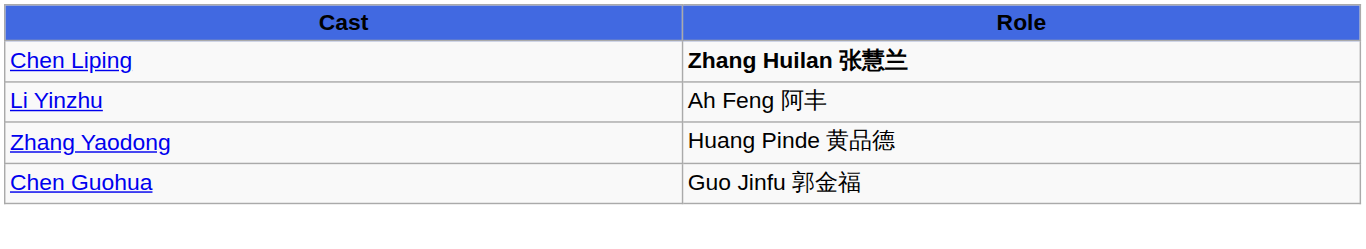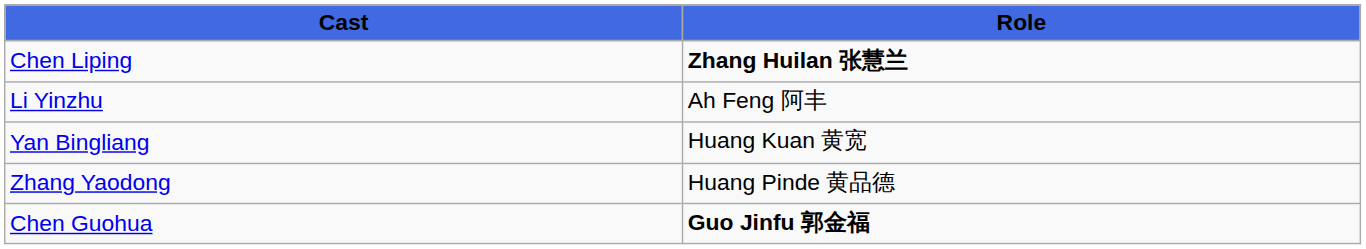+ row: Yan Bingliang | Huang Kuan 黄宽
Chen Guohua | Role: normal -> bold
